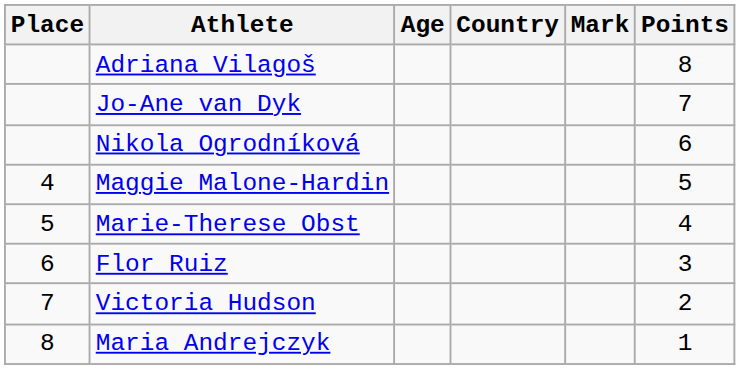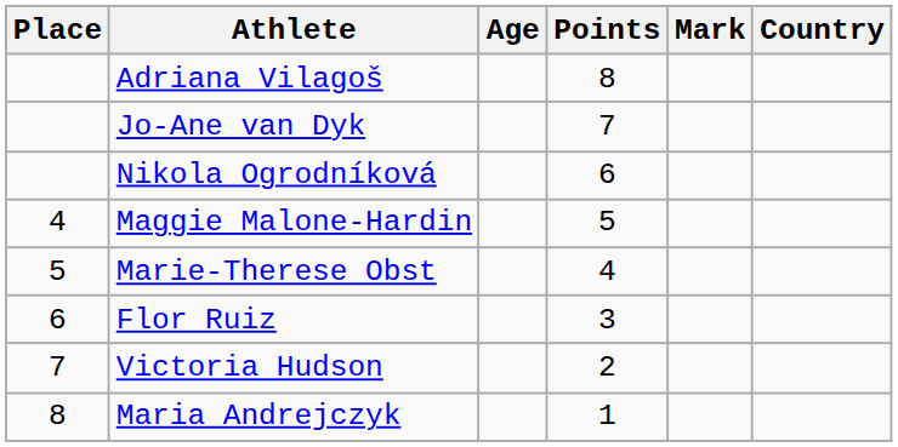columns swapped: Country <-> Points
